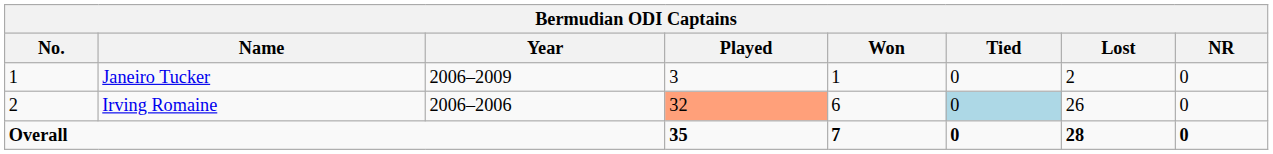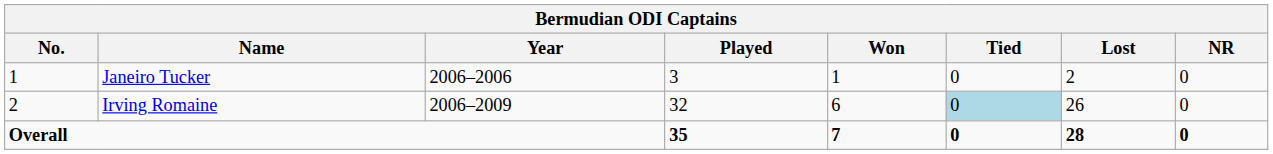Janeiro Tucker | Year: 2006–2009 -> 2006–2006
Irving Romaine | Year: 2006–2006 -> 2006–2009
Irving Romaine | Played: lightsalmon background -> no background
